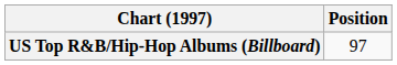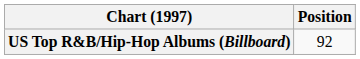US Top R&B/Hip-Hop Albums (Billboard) | Position: 97 -> 92
